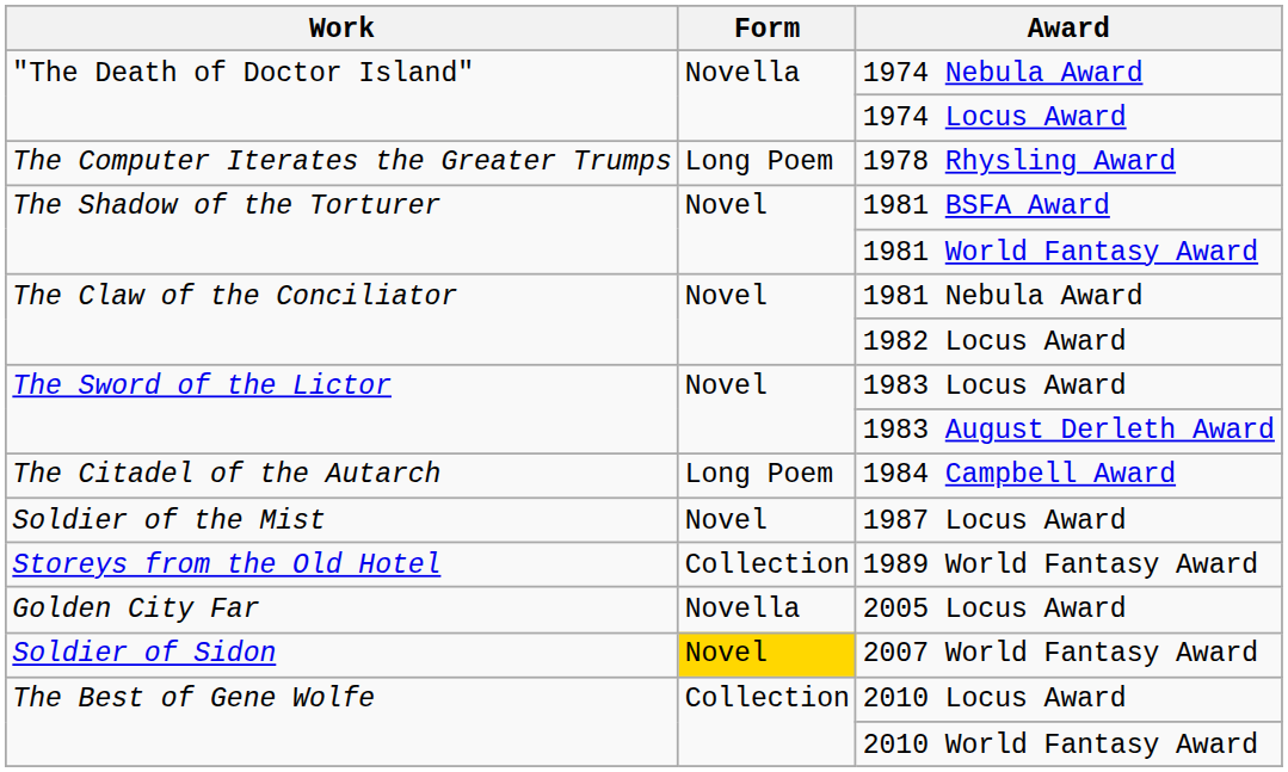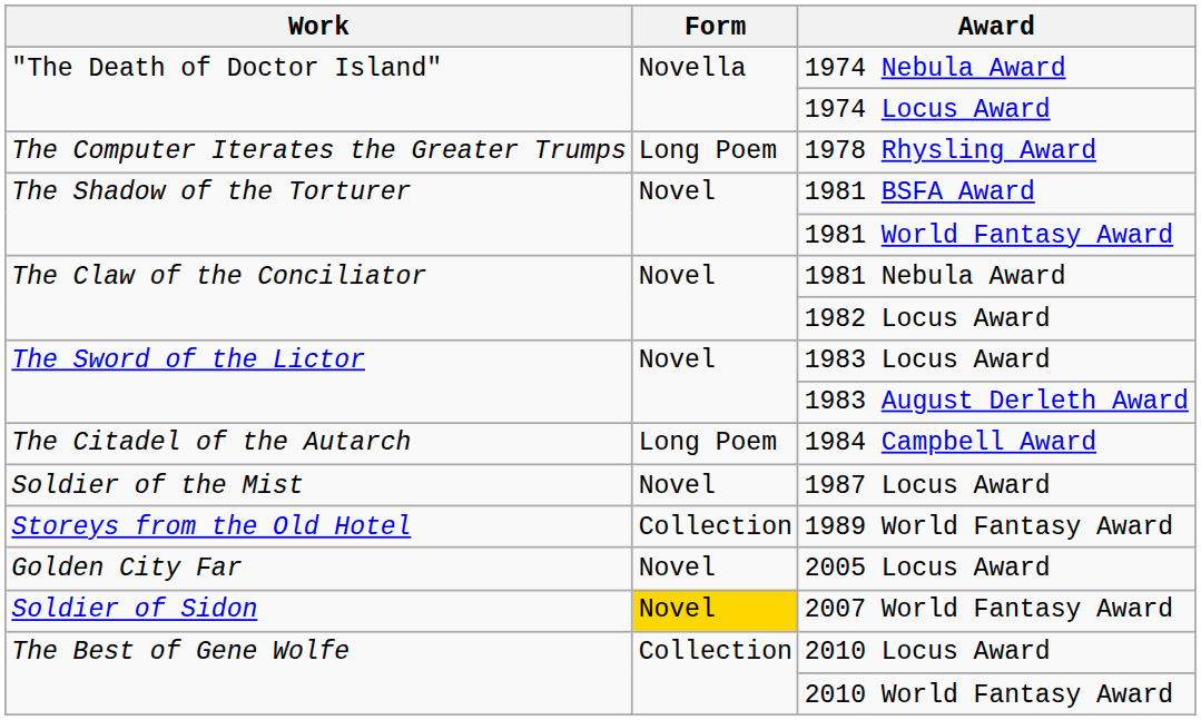2005 Locus Award | Form: Novella -> Novel
